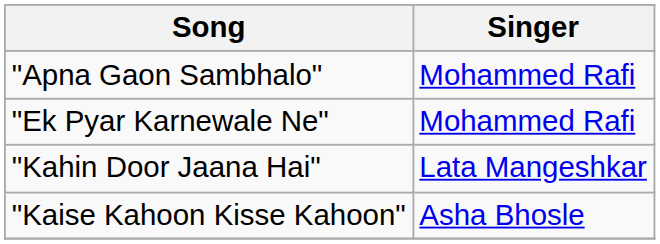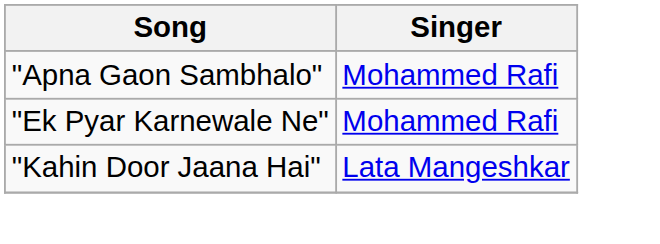- row: "Kaise Kahoon Kisse Kahoon" | Asha Bhosle
